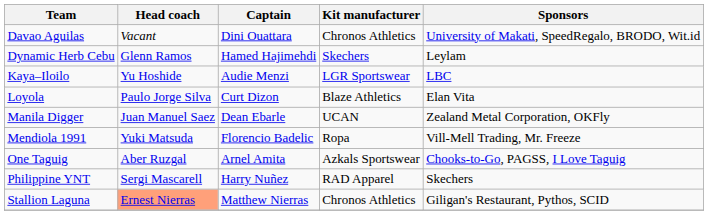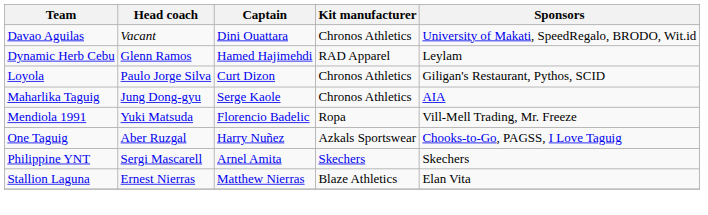Dynamic Herb Cebu | Kit manufacturer: Skechers -> RAD Apparel
- row: Kaya–Iloilo | Yu Hoshide | Audie Menzi | LGR Sportswear | LBC
Loyola | Kit manufacturer: Blaze Athletics -> Chronos Athletics
Loyola | Sponsors: Elan Vita -> Giligan's Restaurant, Pythos, SCID
+ row: Maharlika Taguig | Jung Dong-gyu | Serge Kaole | Chronos Athletics | AIA
- row: Manila Digger | Juan Manuel Saez | Dean Ebarle | UCAN | Zealand Metal Corporation, OKFly
One Taguig | Captain: Arnel Amita -> Harry Nuñez
Philippine YNT | Captain: Harry Nuñez -> Arnel Amita
Philippine YNT | Kit manufacturer: RAD Apparel -> Skechers
Stallion Laguna | Head coach: lightsalmon background -> no background
Stallion Laguna | Kit manufacturer: Chronos Athletics -> Blaze Athletics
Stallion Laguna | Sponsors: Giligan's Restaurant, Pythos, SCID -> Elan Vita
